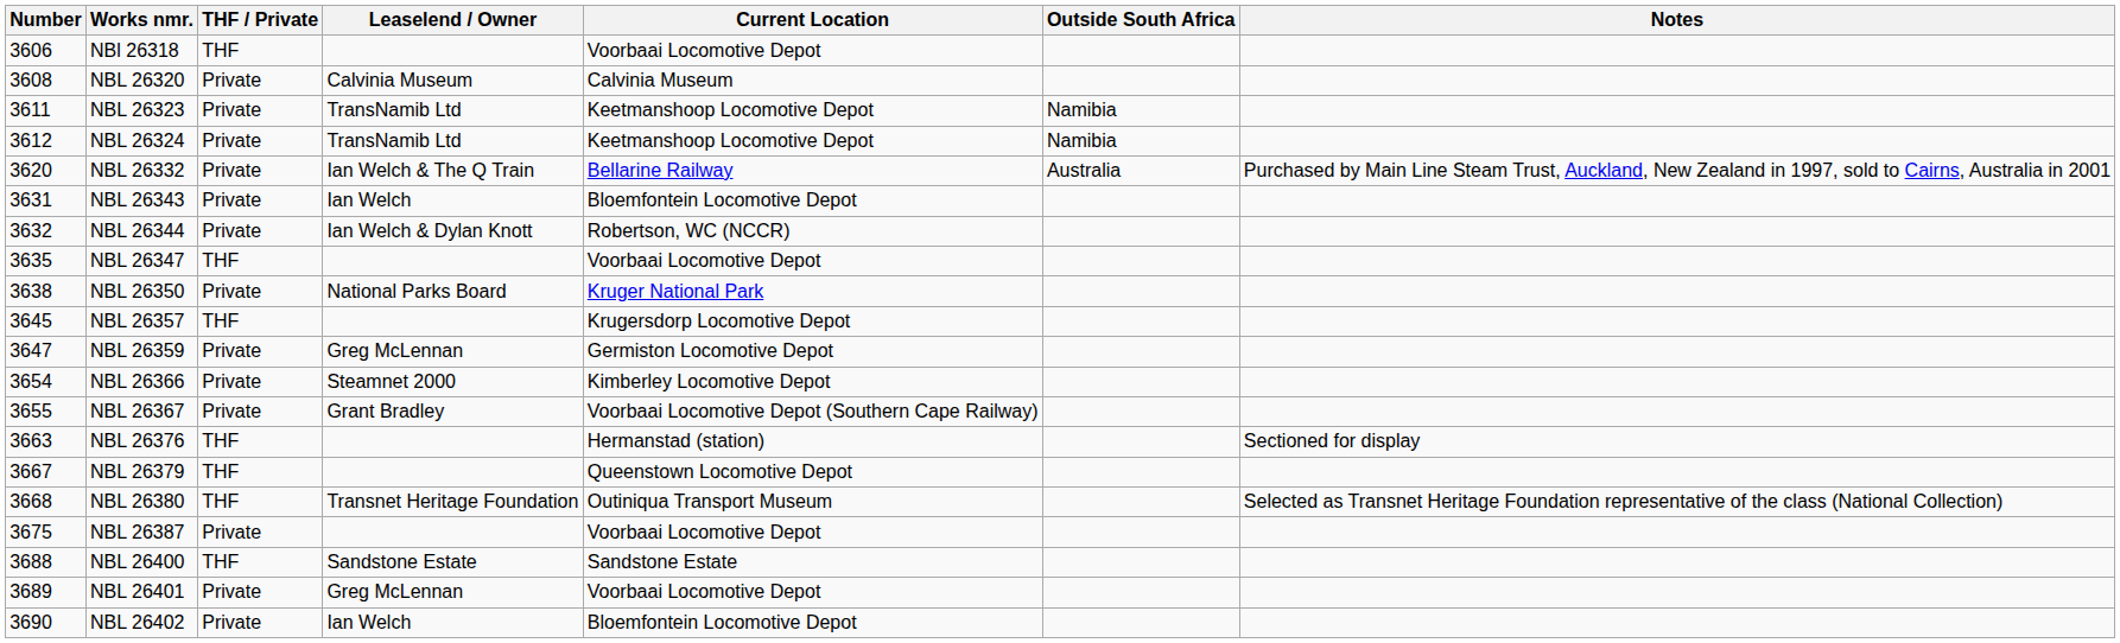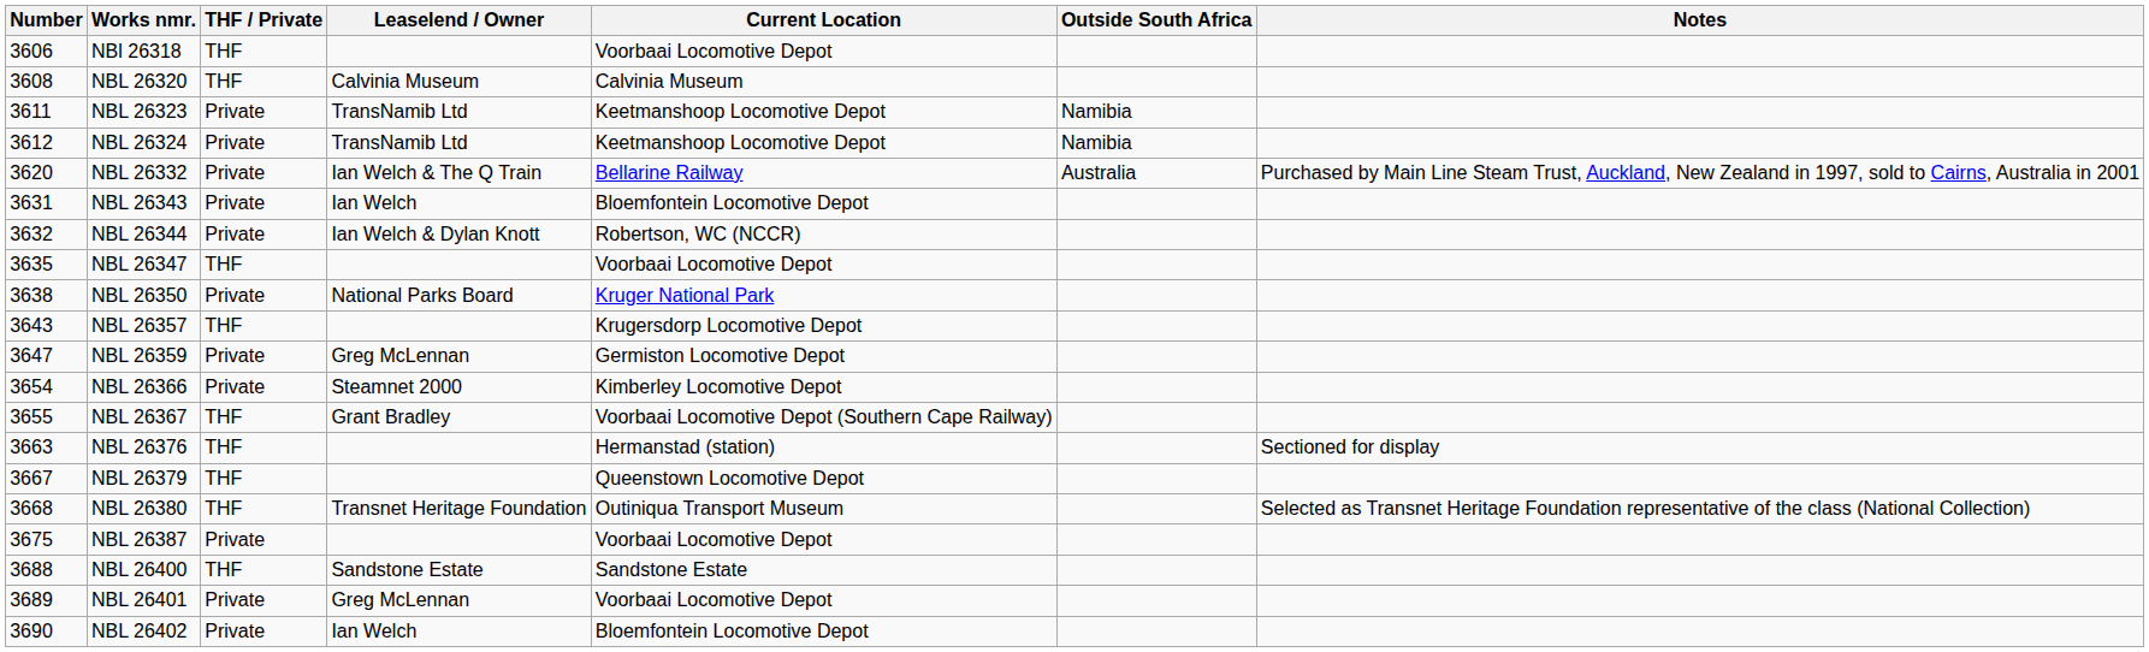NBL 26320 | THF / Private: Private -> THF
NBL 26357 | Number: 3645 -> 3643
NBL 26367 | THF / Private: Private -> THF
